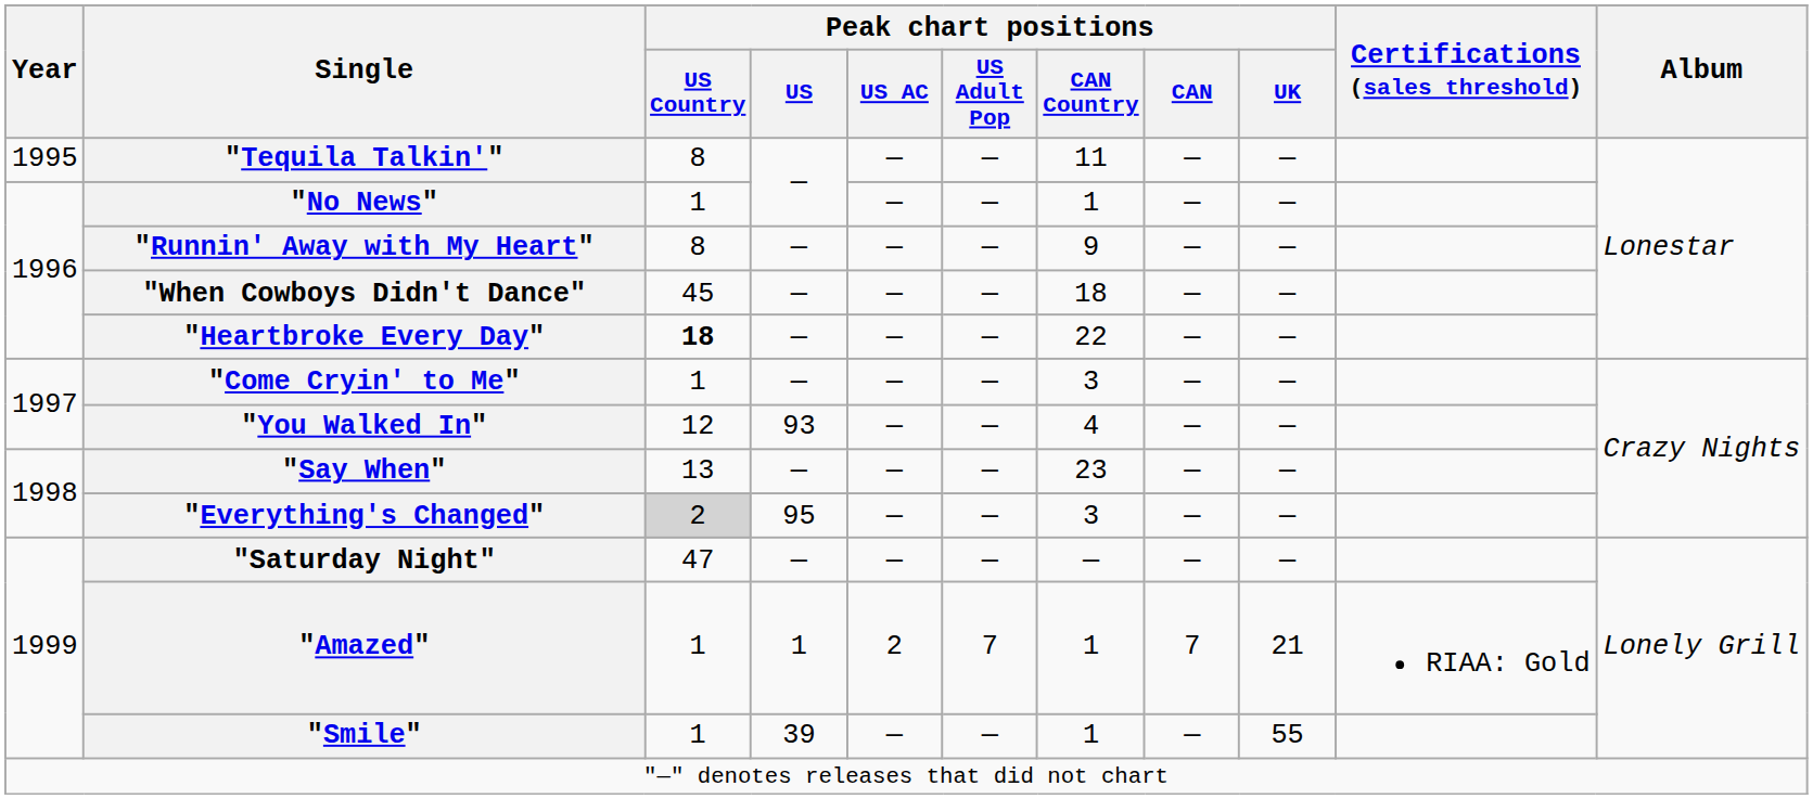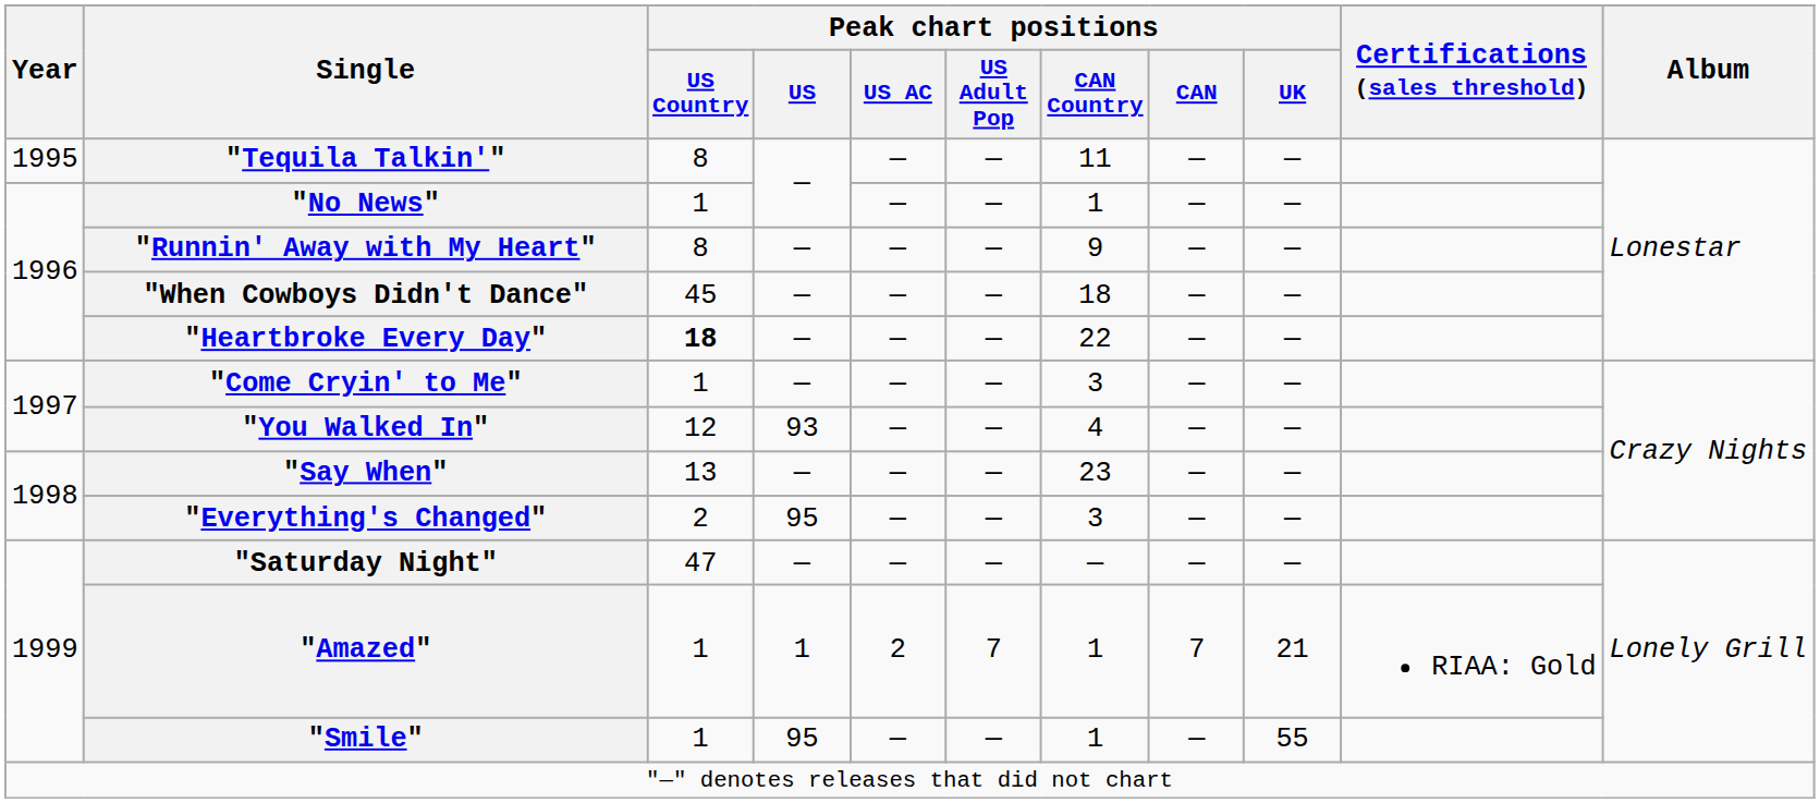"Everything's Changed" | Peak chart positions / US Country: lightgrey background -> no background
"Smile" | Peak chart positions / US: 39 -> 95
